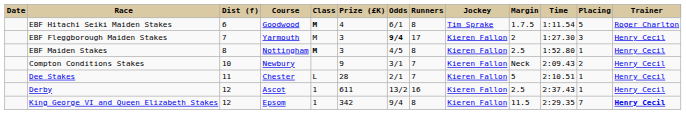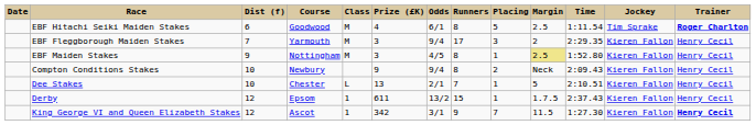columns swapped: Placing <-> Jockey
EBF Hitachi Seiki Maiden Stakes | Class: bold -> normal
EBF Hitachi Seiki Maiden Stakes | Margin: 1.7.5 -> 2.5
EBF Hitachi Seiki Maiden Stakes | Trainer: normal -> bold
EBF Fleggborough Maiden Stakes | Odds: bold -> normal
EBF Fleggborough Maiden Stakes | Time: 1:27.30 -> 2:29.35
EBF Maiden Stakes | Dist (f): 8 -> 9
EBF Maiden Stakes | Class: bold -> normal
EBF Maiden Stakes | Margin: no background -> khaki background
Compton Conditions Stakes | Odds: 3/1 -> 9/4
Compton Conditions Stakes | Runners: 7 -> 8
Dee Stakes | Dist (f): 11 -> 10
Dee Stakes | Prize (£K): 28 -> 13
Derby | Course: Ascot -> Epsom
Derby | Runners: 16 -> 15
Derby | Margin: 2.5 -> 1.7.5
King George VI and Queen Elizabeth Stakes | Course: Epsom -> Ascot
King George VI and Queen Elizabeth Stakes | Odds: 9/4 -> 3/1
King George VI and Queen Elizabeth Stakes | Runners: 8 -> 9
King George VI and Queen Elizabeth Stakes | Time: 2:29.35 -> 1:27.30
